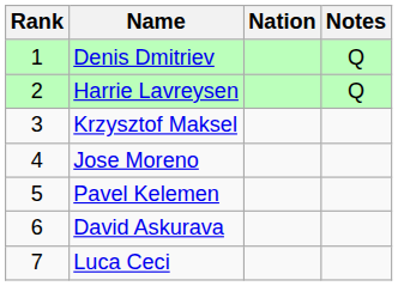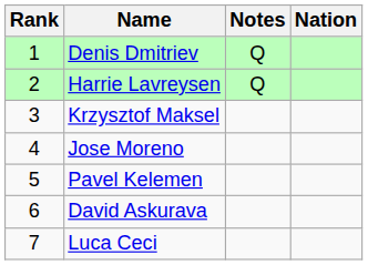columns swapped: Nation <-> Notes
